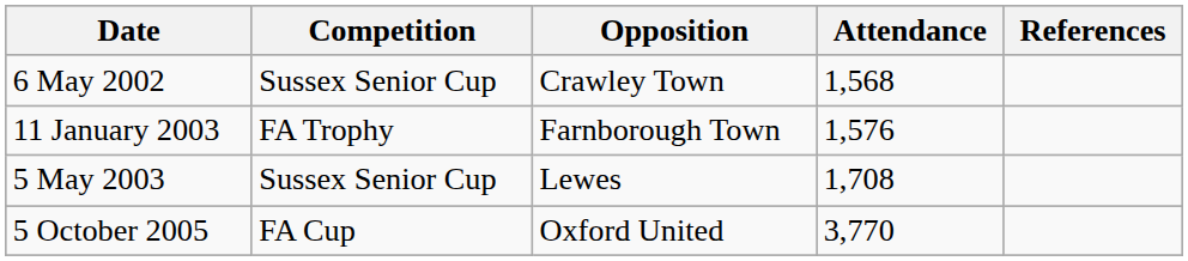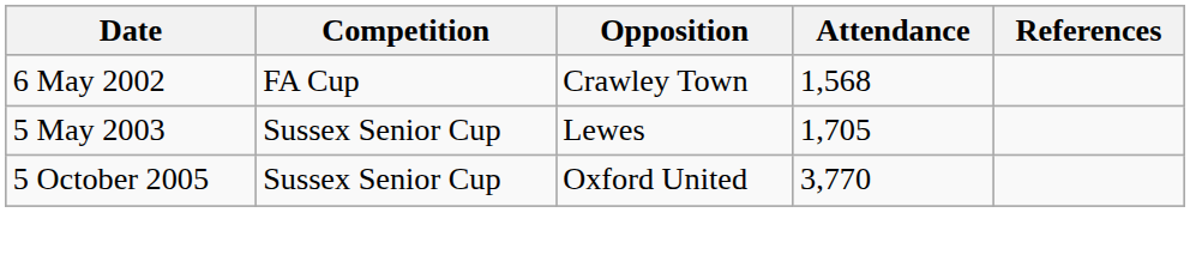6 May 2002 | Competition: Sussex Senior Cup -> FA Cup
- row: 11 January 2003 | FA Trophy | Farnborough Town | 1,576
5 May 2003 | Attendance: 1,708 -> 1,705
5 October 2005 | Competition: FA Cup -> Sussex Senior Cup
